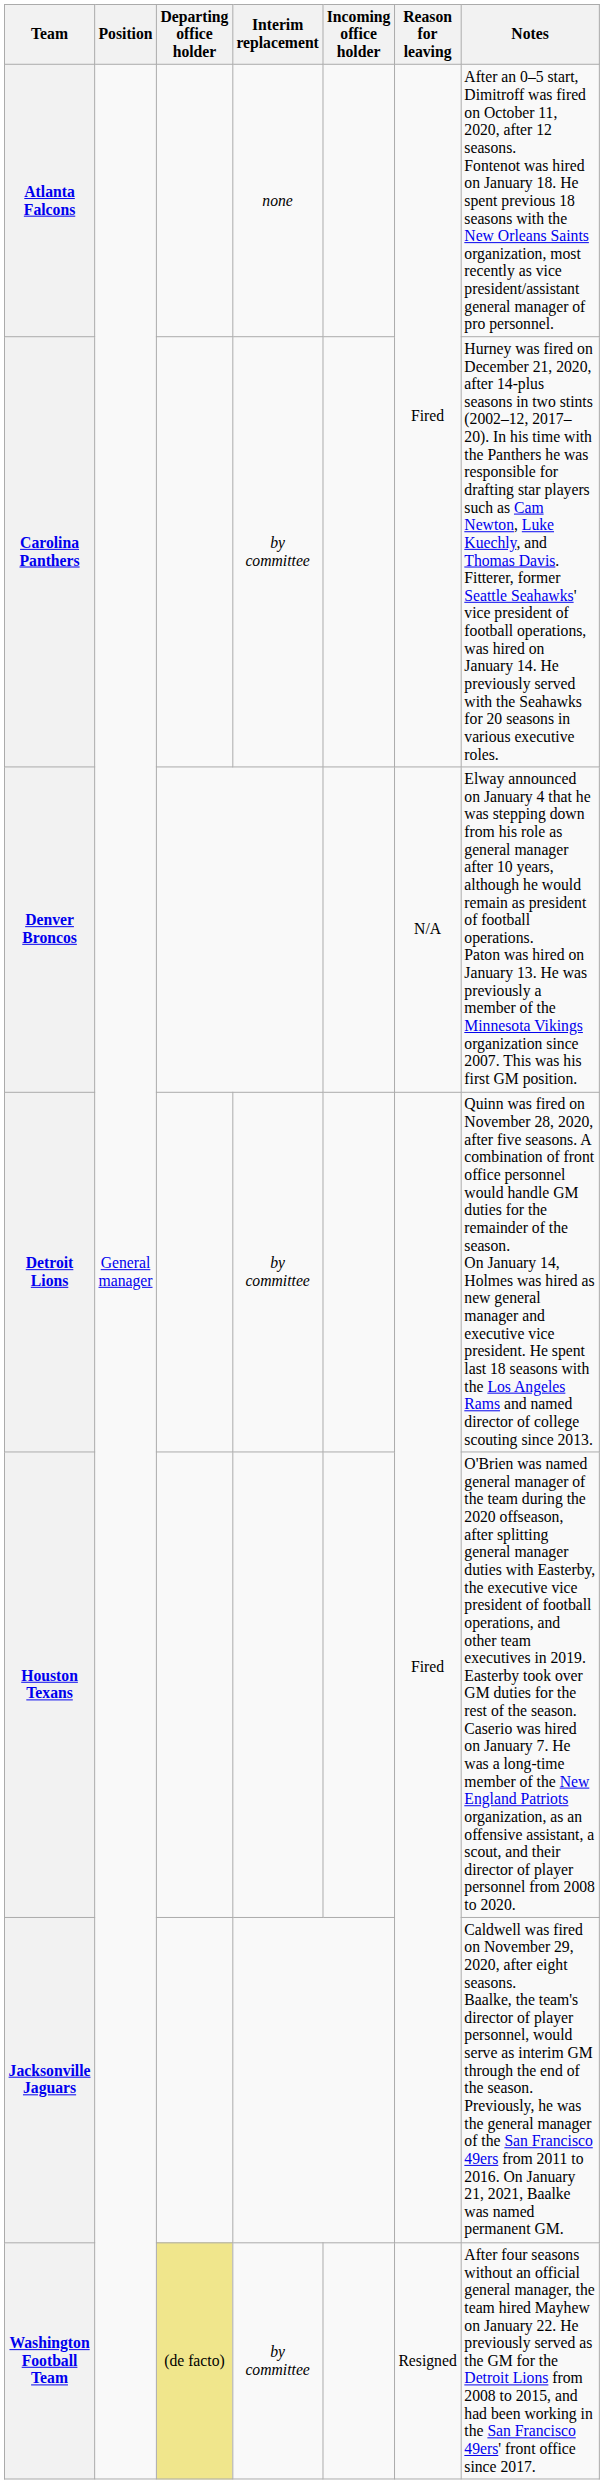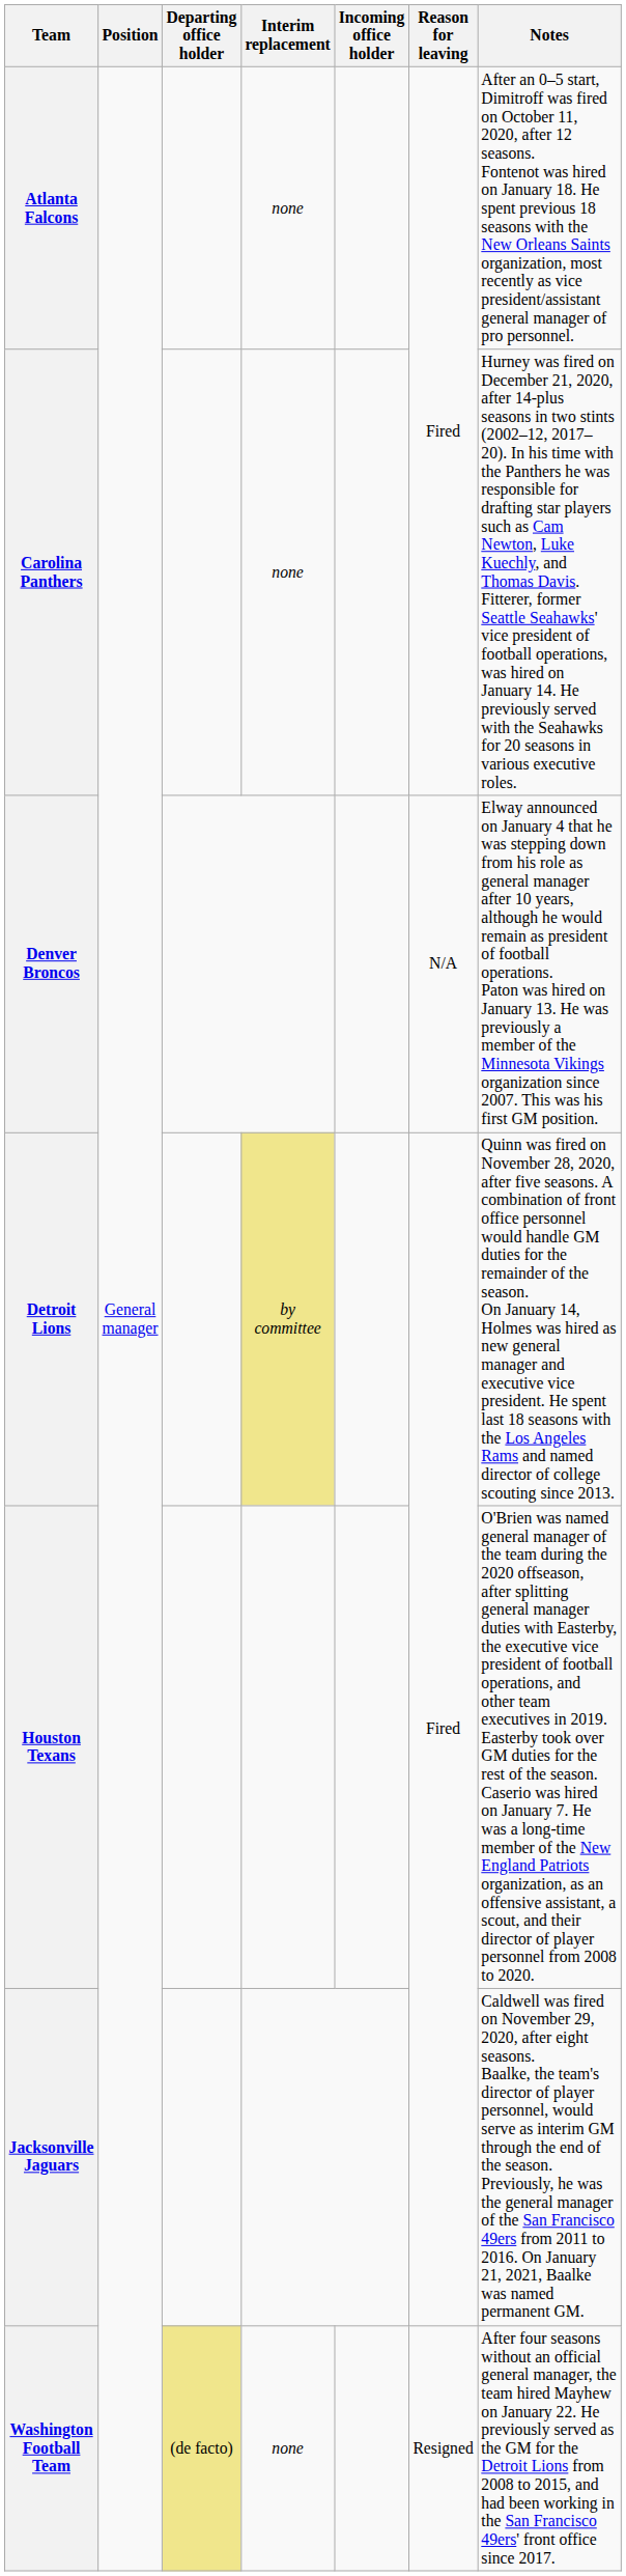Carolina Panthers | Interim replacement: by committee -> none
Detroit Lions | Interim replacement: no background -> khaki background
Washington Football Team | Interim replacement: by committee -> none
